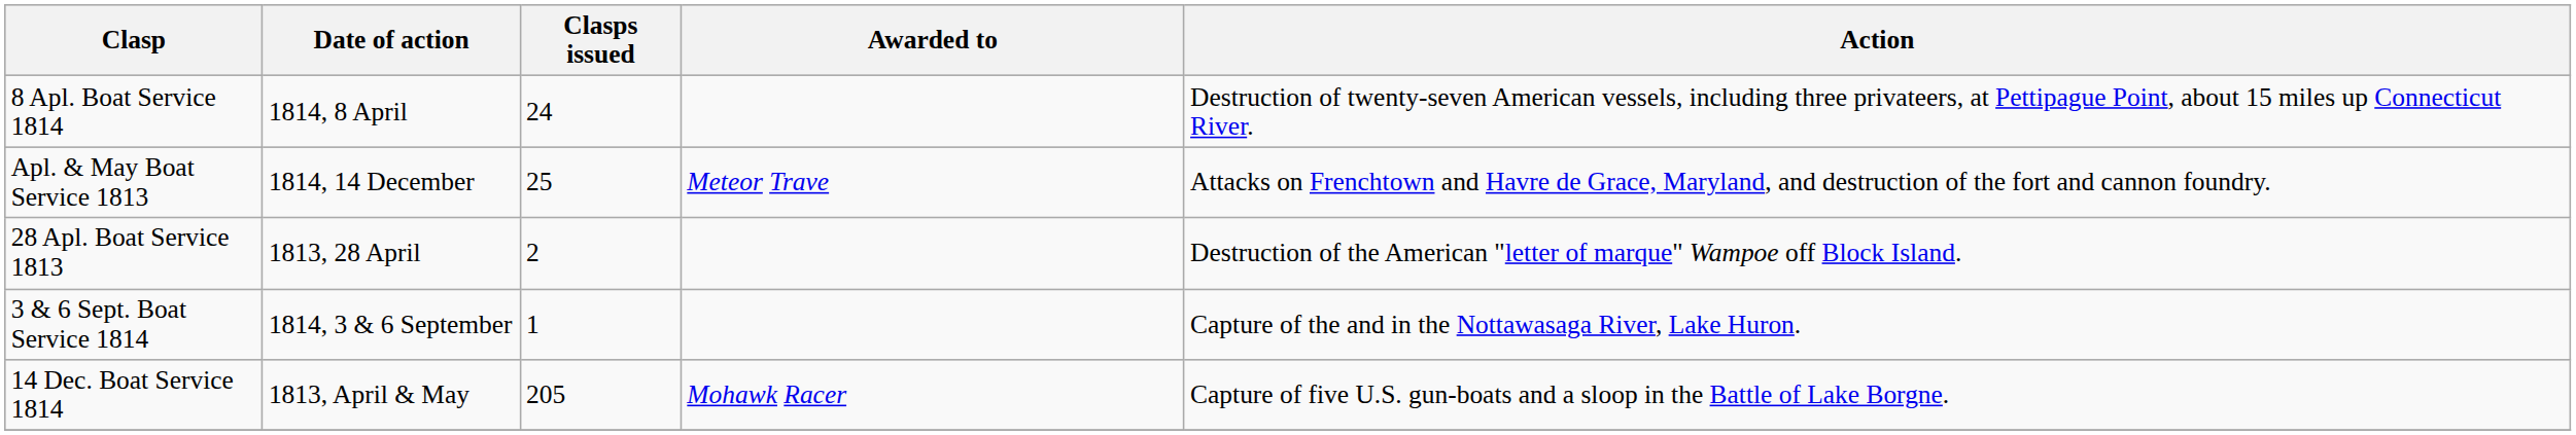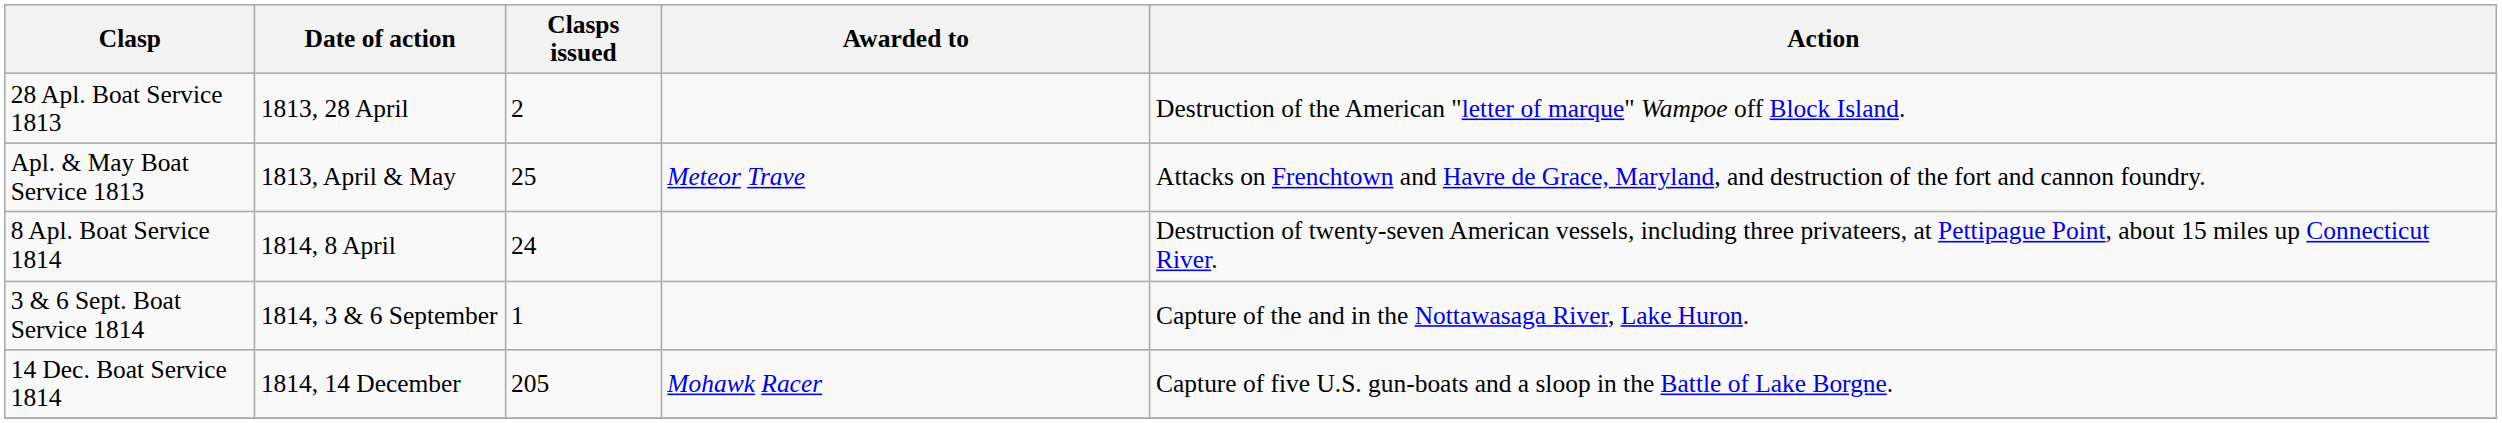rows swapped: 28 Apl. Boat Service 1813 <-> 8 Apl. Boat Service 1814
Apl. & May Boat Service 1813 | Date of action: 1814, 14 December -> 1813, April & May
14 Dec. Boat Service 1814 | Date of action: 1813, April & May -> 1814, 14 December
